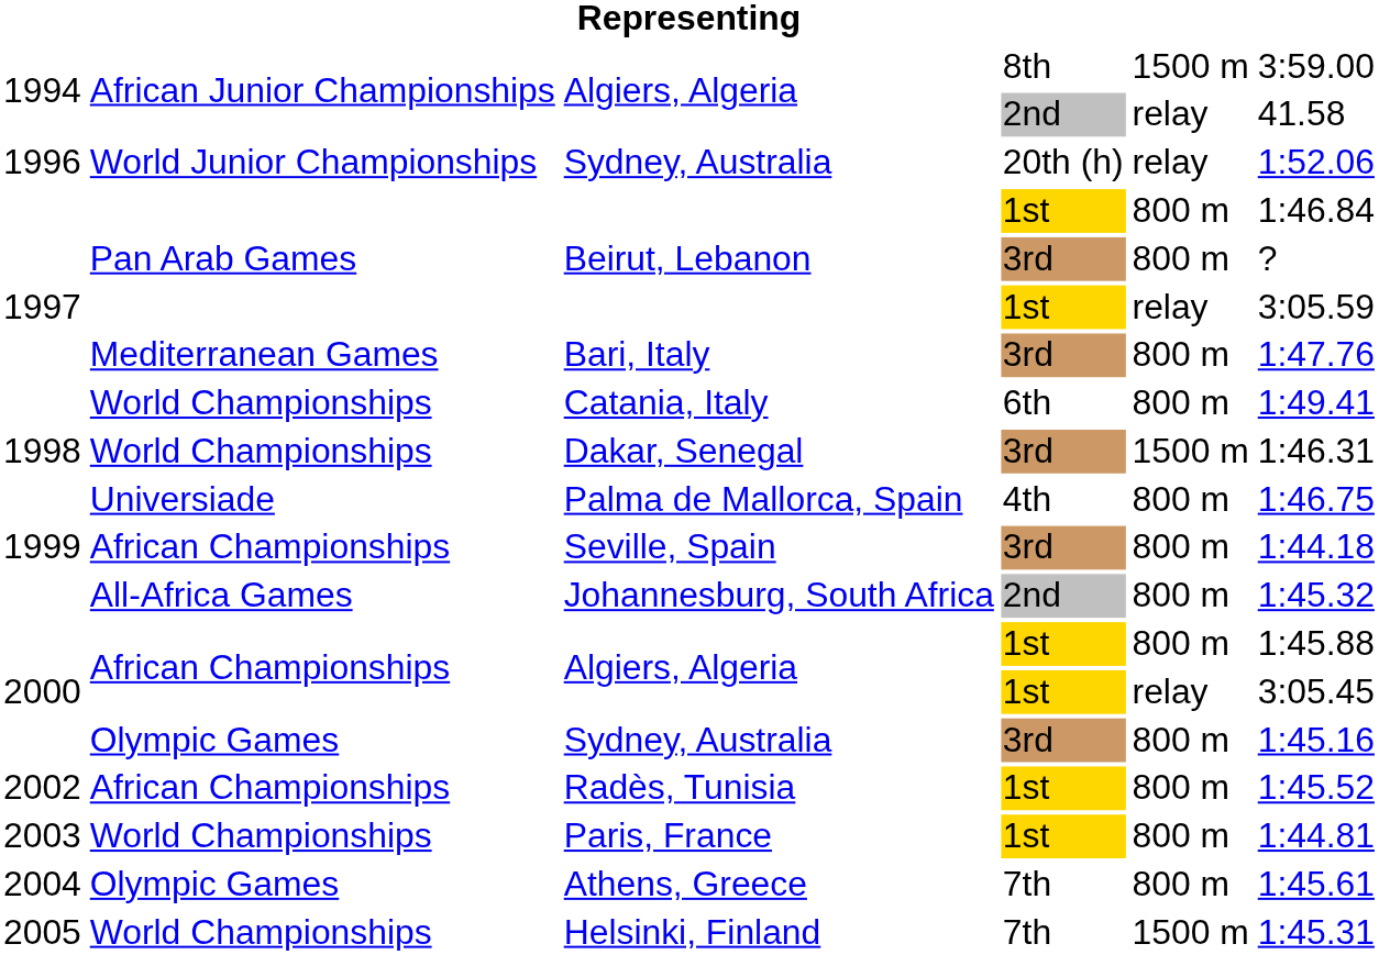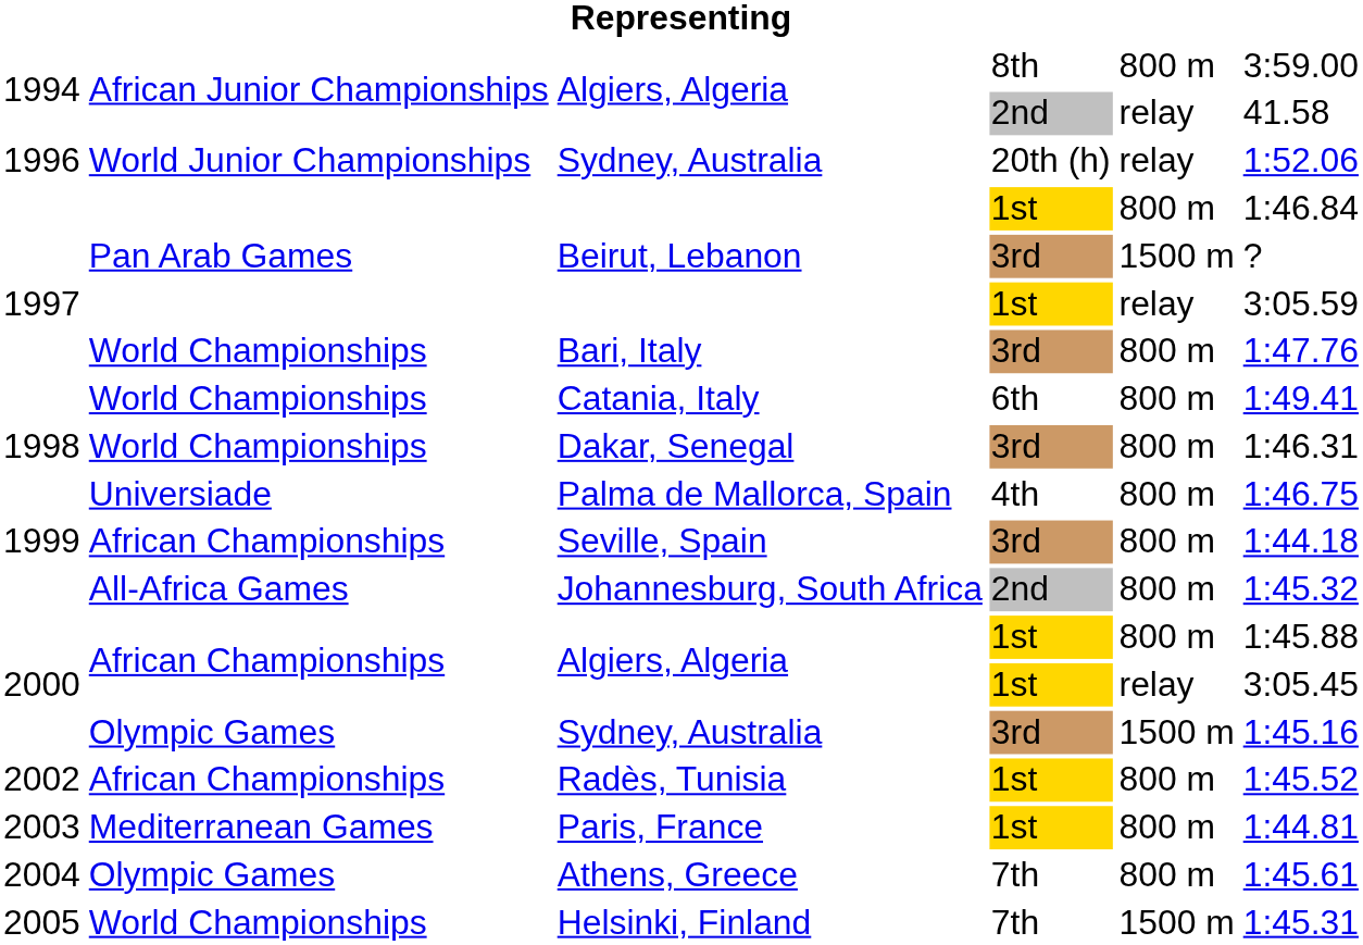Algiers, Algeria / 8th | column 5: 1500 m -> 800 m
Beirut, Lebanon / 3rd | column 5: 800 m -> 1500 m
Bari, Italy | column 2: Mediterranean Games -> World Championships
Dakar, Senegal | column 5: 1500 m -> 800 m
Sydney, Australia / 3rd | column 5: 800 m -> 1500 m
Paris, France | column 2: World Championships -> Mediterranean Games
